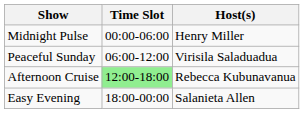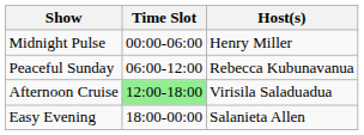Peaceful Sunday | Host(s): Virisila Saladuadua -> Rebecca Kubunavanua
Afternoon Cruise | Host(s): Rebecca Kubunavanua -> Virisila Saladuadua
